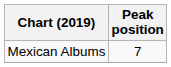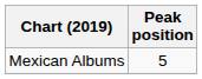Mexican Albums | Peak position: 7 -> 5
